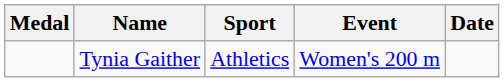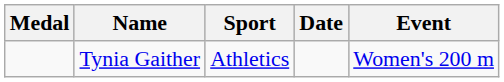columns swapped: Event <-> Date
